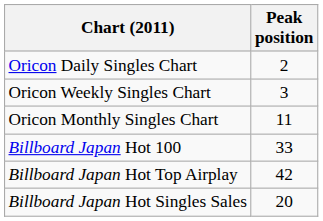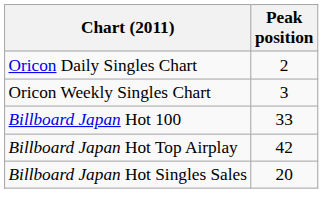- row: Oricon Monthly Singles Chart | 11
